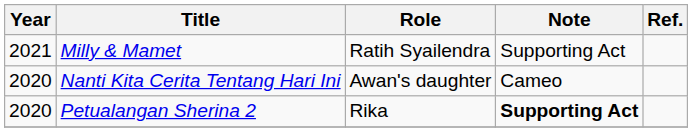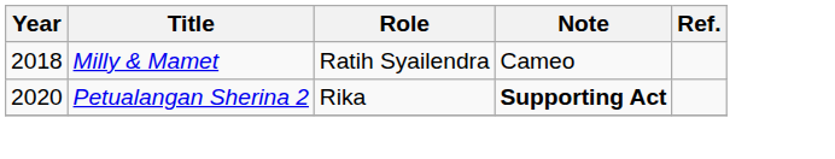Milly & Mamet | Year: 2021 -> 2018
Milly & Mamet | Note: Supporting Act -> Cameo
- row: 2020 | Nanti Kita Cerita Tentang Hari Ini | Awan's daughter | Cameo
